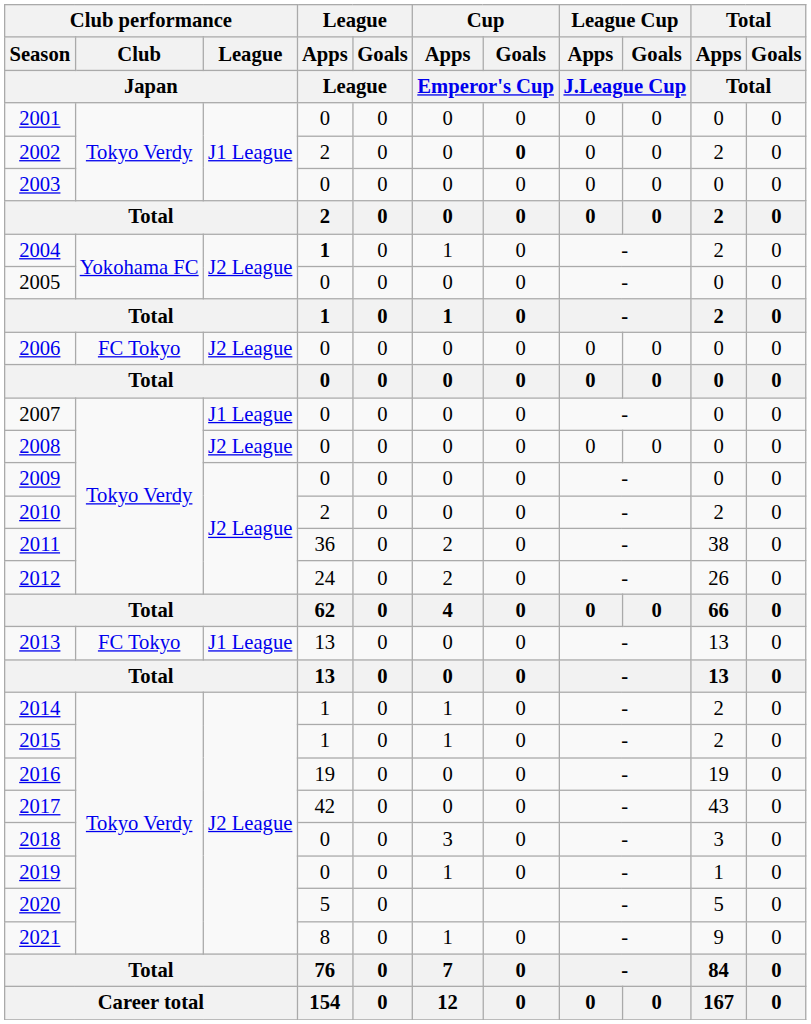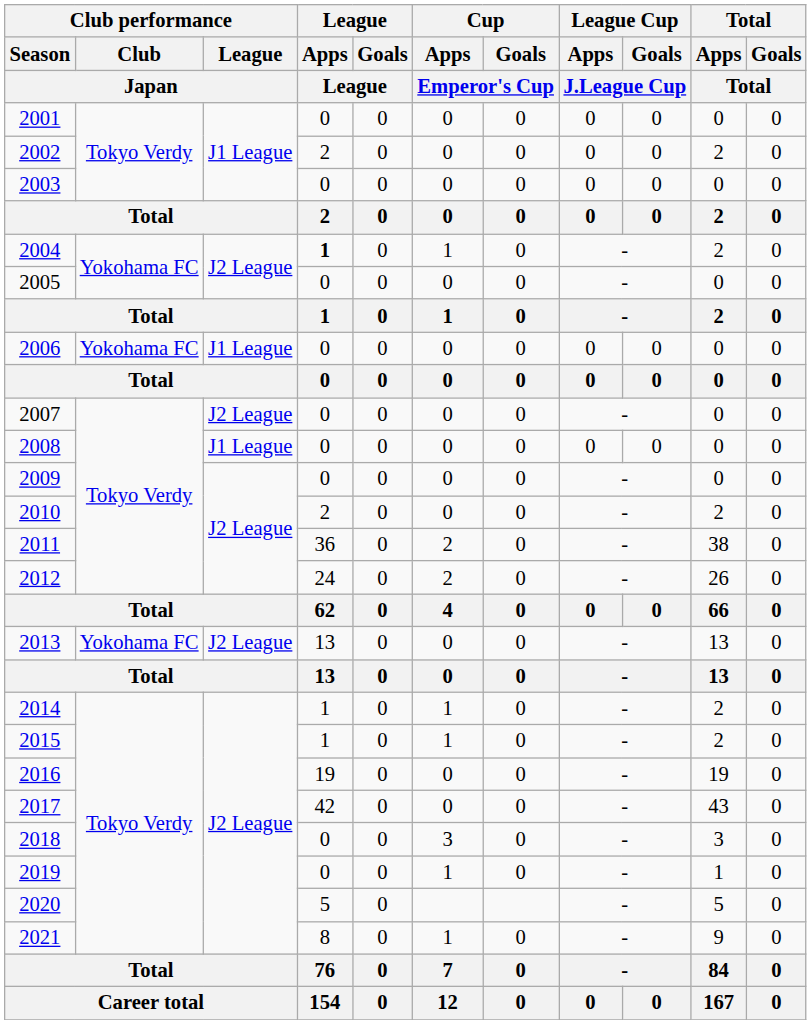2002 | Cup / Goals / Emperor's Cup: bold -> normal
2006 | Club performance / Club / Japan: FC Tokyo -> Yokohama FC
2006 | Club performance / League / Japan: J2 League -> J1 League
2007 | Club performance / League / Japan: J1 League -> J2 League
2008 | Club performance / League / Japan: J2 League -> J1 League
2013 | Club performance / Club / Japan: FC Tokyo -> Yokohama FC
2013 | Club performance / League / Japan: J1 League -> J2 League
